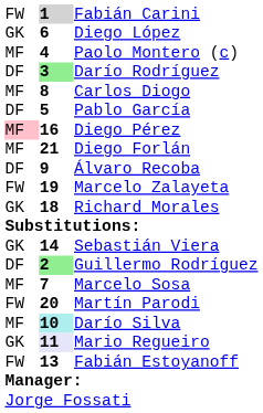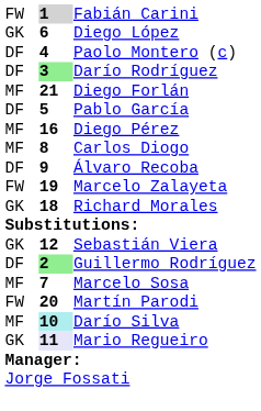Paolo Montero (c) | column 1: MF -> DF
rows swapped: Carlos Diogo <-> Diego Forlán
Diego Pérez | column 1: pink background -> no background
Sebastián Viera | column 2: 14 -> 12
- row: FW | 13 | Fabián Estoyanoff
